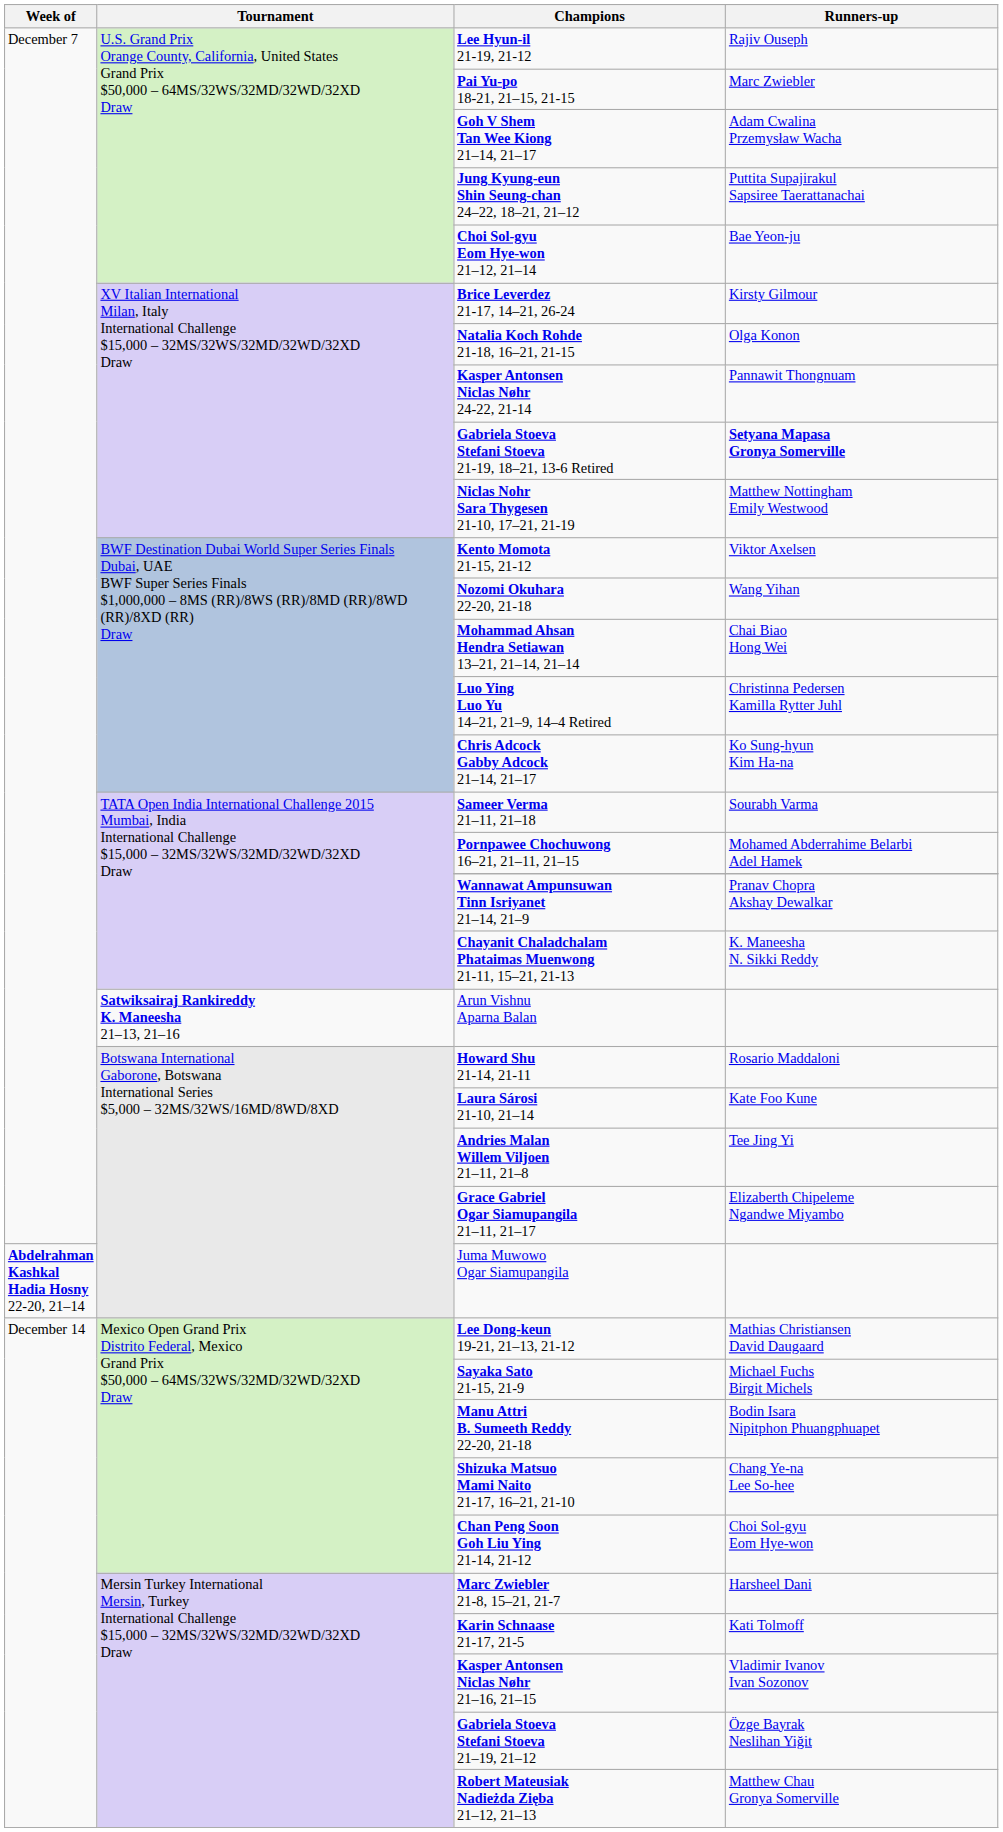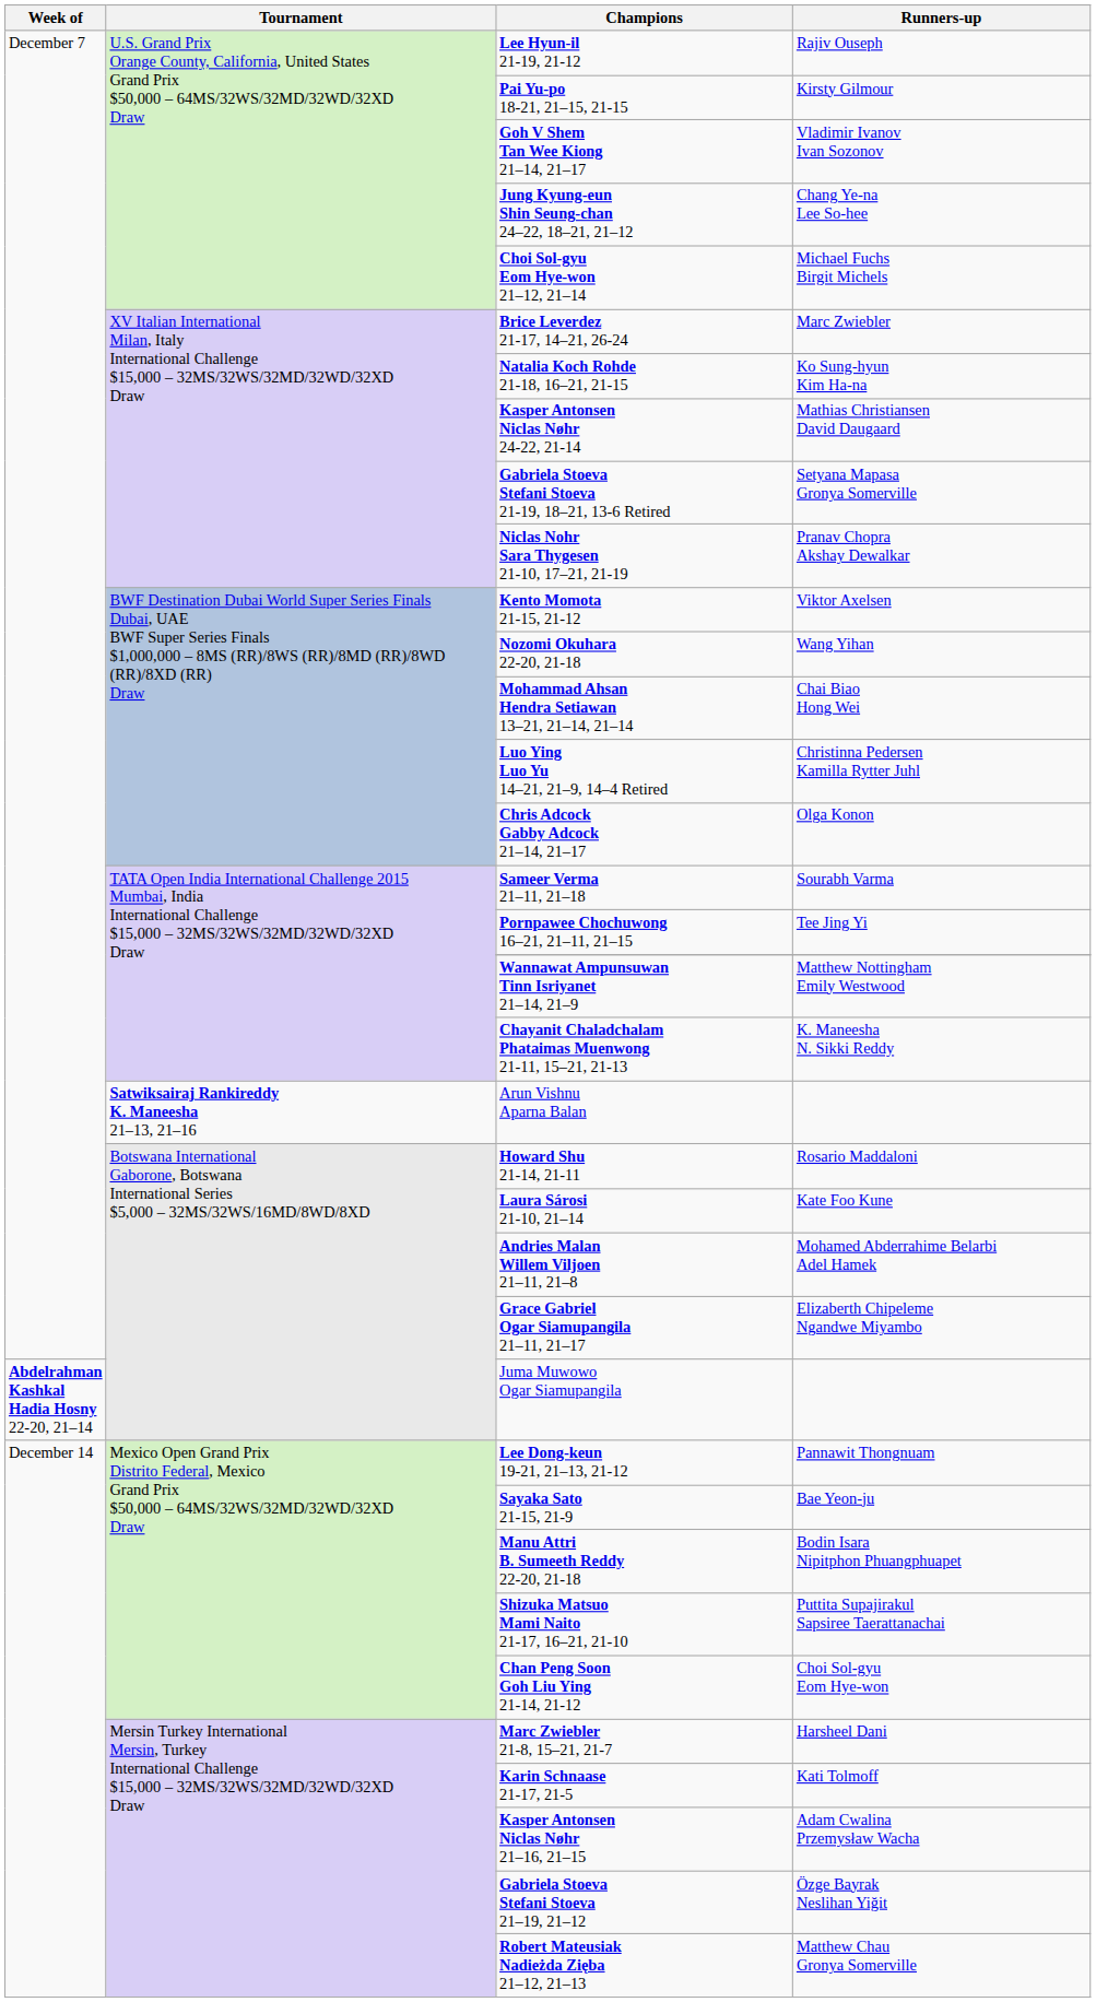Pai Yu-po 18-21, 21–15, 21-15 | Runners-up: Marc Zwiebler -> Kirsty Gilmour
Goh V Shem Tan Wee Kiong 21–14, 21–17 | Runners-up: Adam Cwalina Przemysław Wacha -> Vladimir Ivanov Ivan Sozonov
Jung Kyung-eun Shin Seung-chan 24–22, 18–21, 21–12 | Runners-up: Puttita Supajirakul Sapsiree Taerattanachai -> Chang Ye-na Lee So-hee
Choi Sol-gyu Eom Hye-won 21–12, 21–14 | Runners-up: Bae Yeon-ju -> Michael Fuchs Birgit Michels
Brice Leverdez 21-17, 14–21, 26-24 | Runners-up: Kirsty Gilmour -> Marc Zwiebler
Natalia Koch Rohde 21-18, 16–21, 21-15 | Runners-up: Olga Konon -> Ko Sung-hyun Kim Ha-na
Kasper Antonsen Niclas Nøhr 24-22, 21-14 | Runners-up: Pannawit Thongnuam -> Mathias Christiansen David Daugaard
Gabriela Stoeva Stefani Stoeva 21-19, 18–21, 13-6 Retired | Runners-up: bold -> normal
Niclas Nohr Sara Thygesen 21-10, 17–21, 21-19 | Runners-up: Matthew Nottingham Emily Westwood -> Pranav Chopra Akshay Dewalkar
Chris Adcock Gabby Adcock 21–14, 21–17 | Runners-up: Ko Sung-hyun Kim Ha-na -> Olga Konon
Pornpawee Chochuwong 16–21, 21–11, 21–15 | Runners-up: Mohamed Abderrahime Belarbi Adel Hamek -> Tee Jing Yi
Wannawat Ampunsuwan Tinn Isriyanet 21–14, 21–9 | Runners-up: Pranav Chopra Akshay Dewalkar -> Matthew Nottingham Emily Westwood
Andries Malan Willem Viljoen 21–11, 21–8 | Runners-up: Tee Jing Yi -> Mohamed Abderrahime Belarbi Adel Hamek
Lee Dong-keun 19-21, 21–13, 21-12 | Runners-up: Mathias Christiansen David Daugaard -> Pannawit Thongnuam
Sayaka Sato 21-15, 21-9 | Runners-up: Michael Fuchs Birgit Michels -> Bae Yeon-ju
Shizuka Matsuo Mami Naito 21-17, 16–21, 21-10 | Runners-up: Chang Ye-na Lee So-hee -> Puttita Supajirakul Sapsiree Taerattanachai
Kasper Antonsen Niclas Nøhr 21–16, 21–15 | Runners-up: Vladimir Ivanov Ivan Sozonov -> Adam Cwalina Przemysław Wacha
